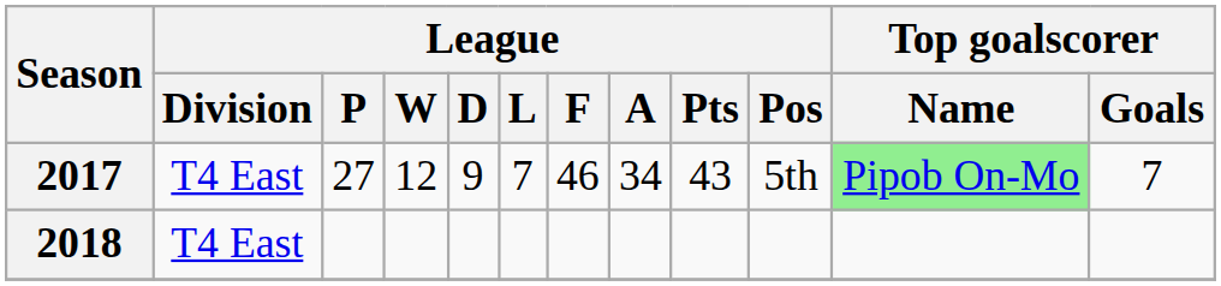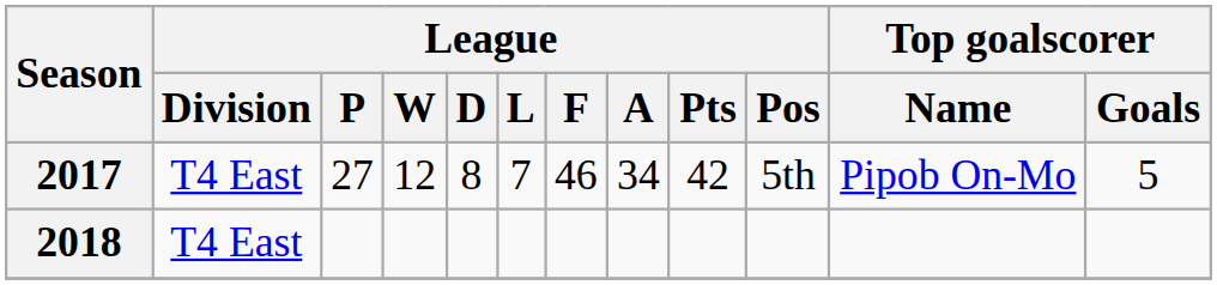2017 | League / D: 9 -> 8
2017 | League / Pts: 43 -> 42
2017 | Top goalscorer / Name: lightgreen background -> no background
2017 | Top goalscorer / Goals: 7 -> 5
